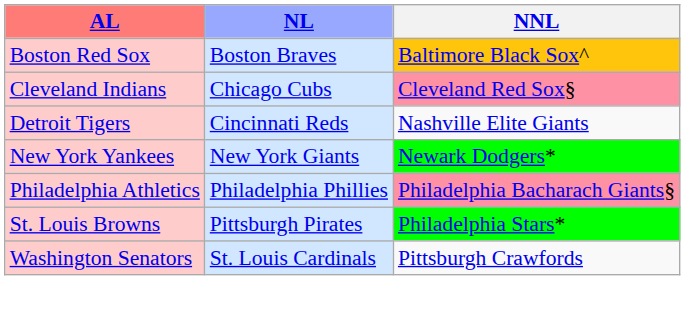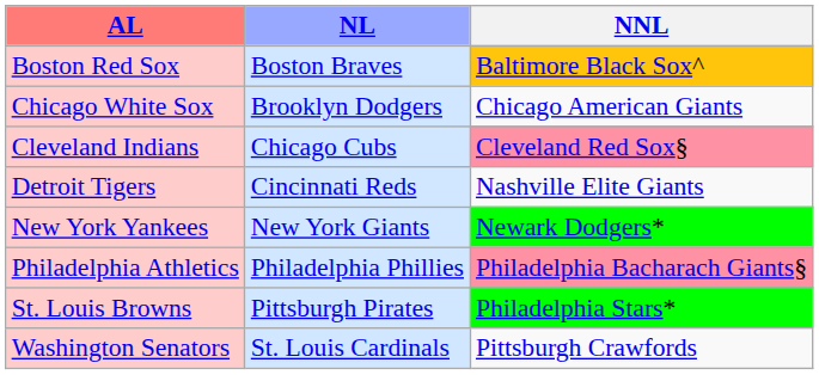+ row: Chicago White Sox | Brooklyn Dodgers | Chicago American Giants
